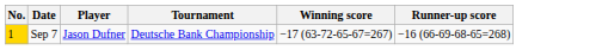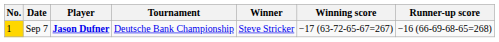+ column: Winner | Steve Stricker
Sep 7 | Player: normal -> bold
